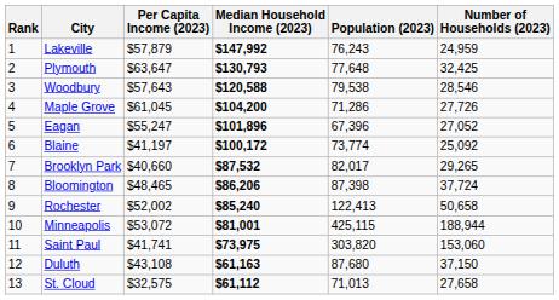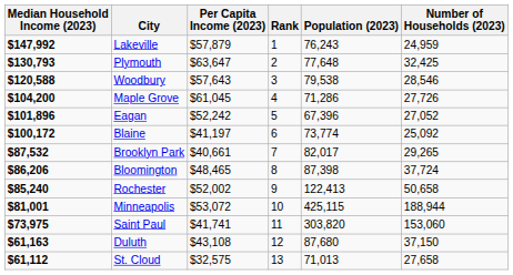columns swapped: Rank <-> Median Household Income (2023)
Eagan | Per Capita Income (2023): $55,247 -> $52,242
Brooklyn Park | Per Capita Income (2023): $40,660 -> $40,661
